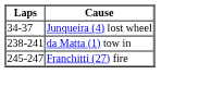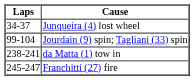+ row: 99-104 | Jourdain (9) spin; Tagliani (33) spin
